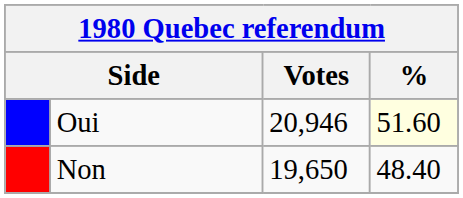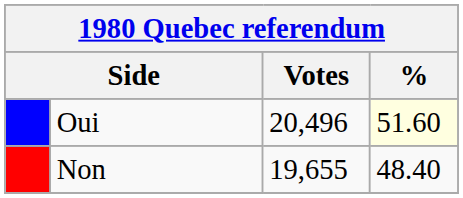Oui | Votes: 20,946 -> 20,496
Non | Votes: 19,650 -> 19,655
